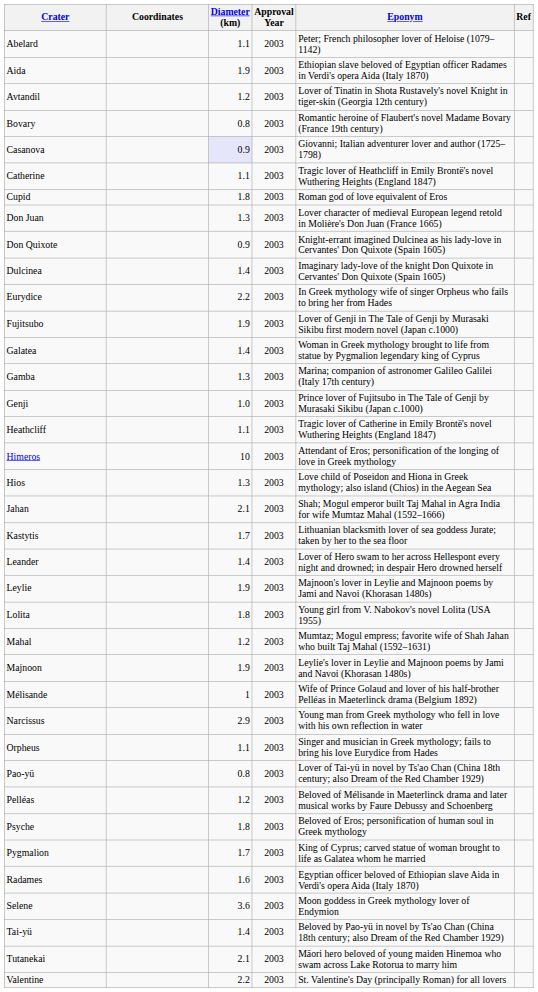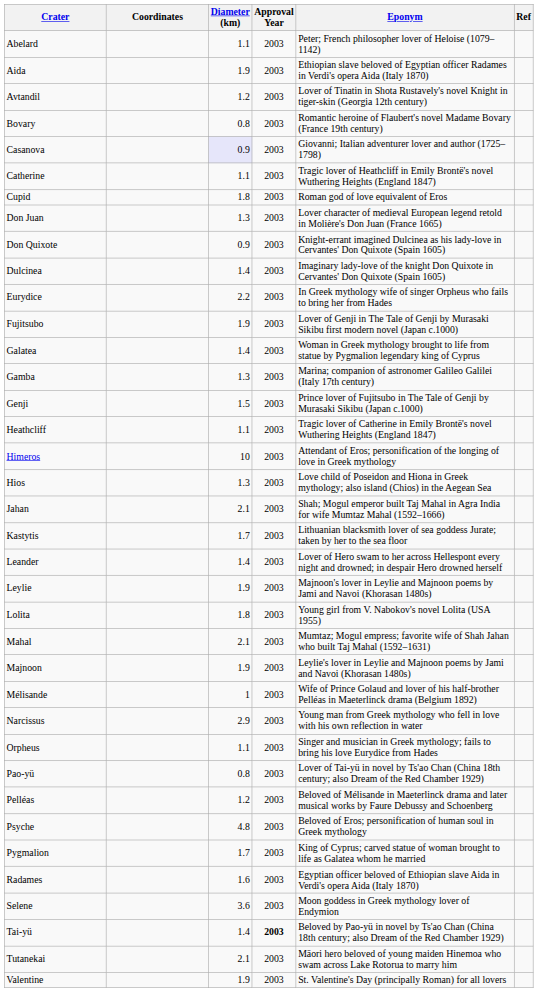Genji | Diameter (km): 1.0 -> 1.5
Mahal | Diameter (km): 1.2 -> 2.1
Psyche | Diameter (km): 1.8 -> 4.8
Tai-yü | Approval Year: normal -> bold
Valentine | Diameter (km): 2.2 -> 1.9
